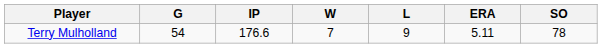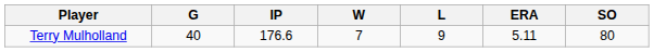Terry Mulholland | G: 54 -> 40
Terry Mulholland | SO: 78 -> 80
